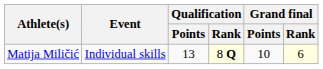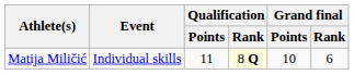Matija Miličić | Qualification / Points: 13 -> 11
Matija Miličić | Grand final / Rank: lightyellow background -> no background
